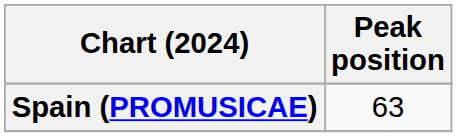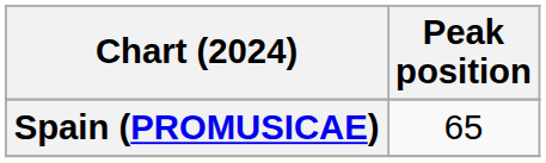Spain (PROMUSICAE) | Peak position: 63 -> 65
